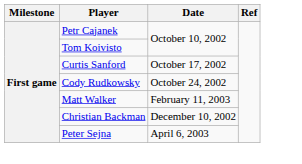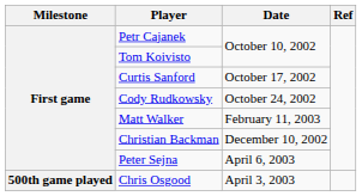+ row: 500th game played | Chris Osgood | April 3, 2003
